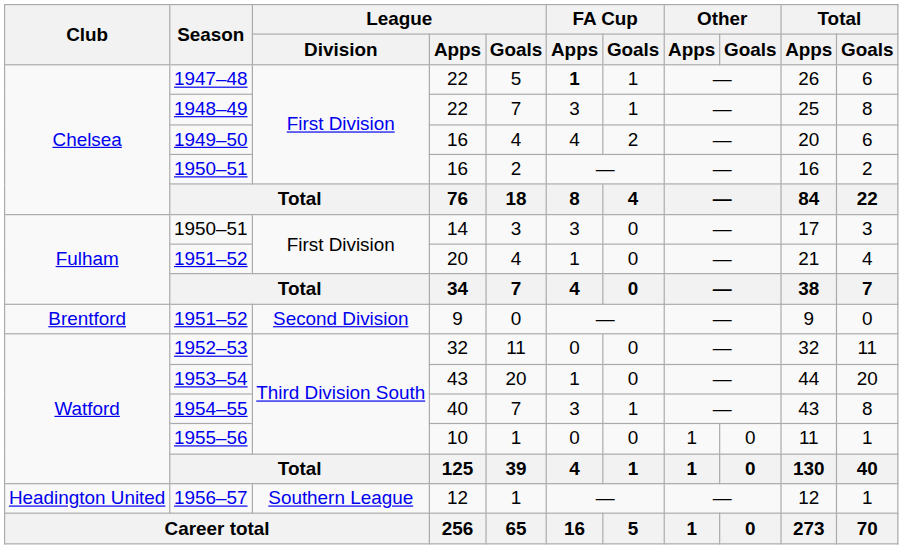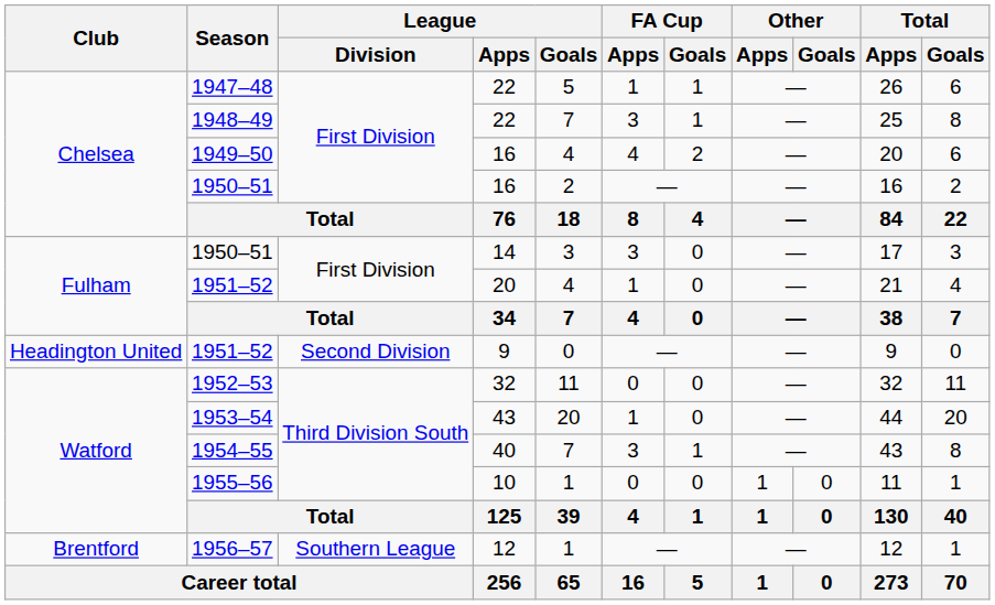1947–48 | FA Cup / Apps: bold -> normal
1951–52 / 9 | Club: Brentford -> Headington United
1956–57 | Club: Headington United -> Brentford
